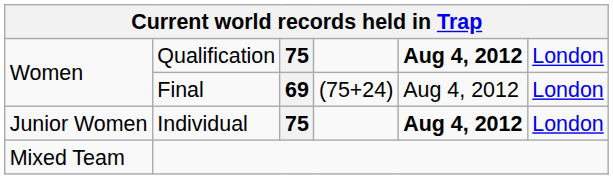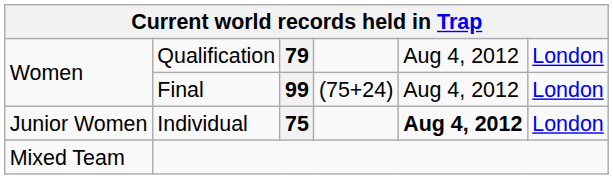Qualification | column 3: 75 -> 79
Qualification | column 5: bold -> normal
Final | column 3: 69 -> 99
